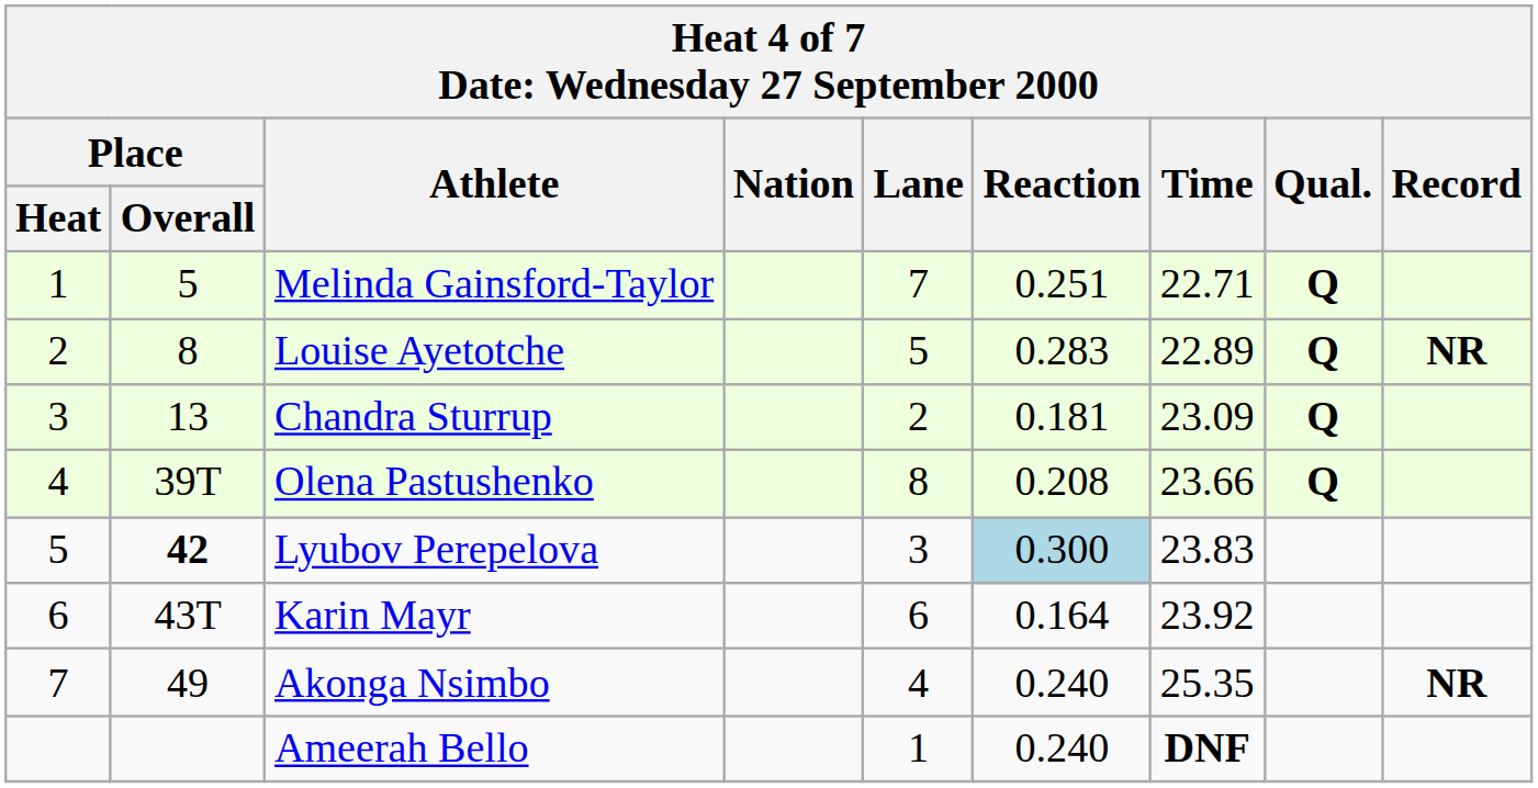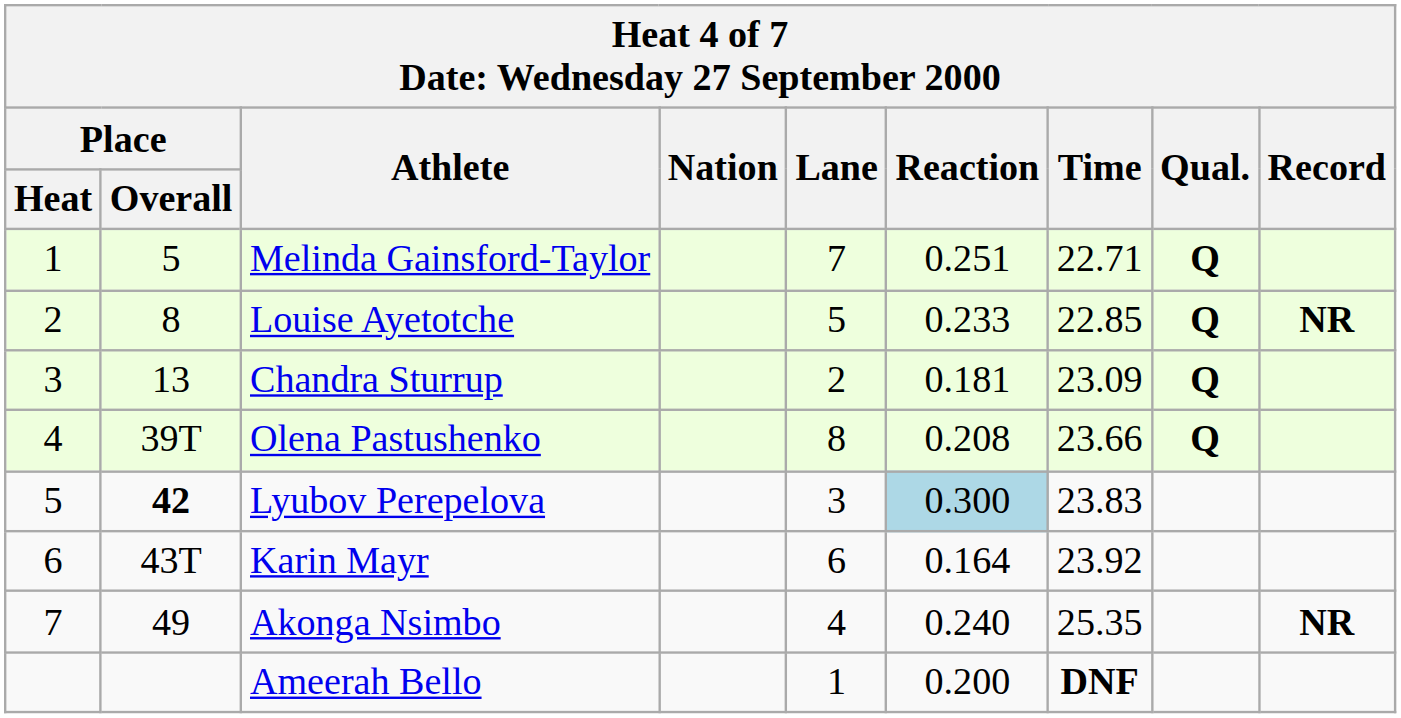Louise Ayetotche | Reaction: 0.283 -> 0.233
Louise Ayetotche | Time: 22.89 -> 22.85
Ameerah Bello | Reaction: 0.240 -> 0.200
